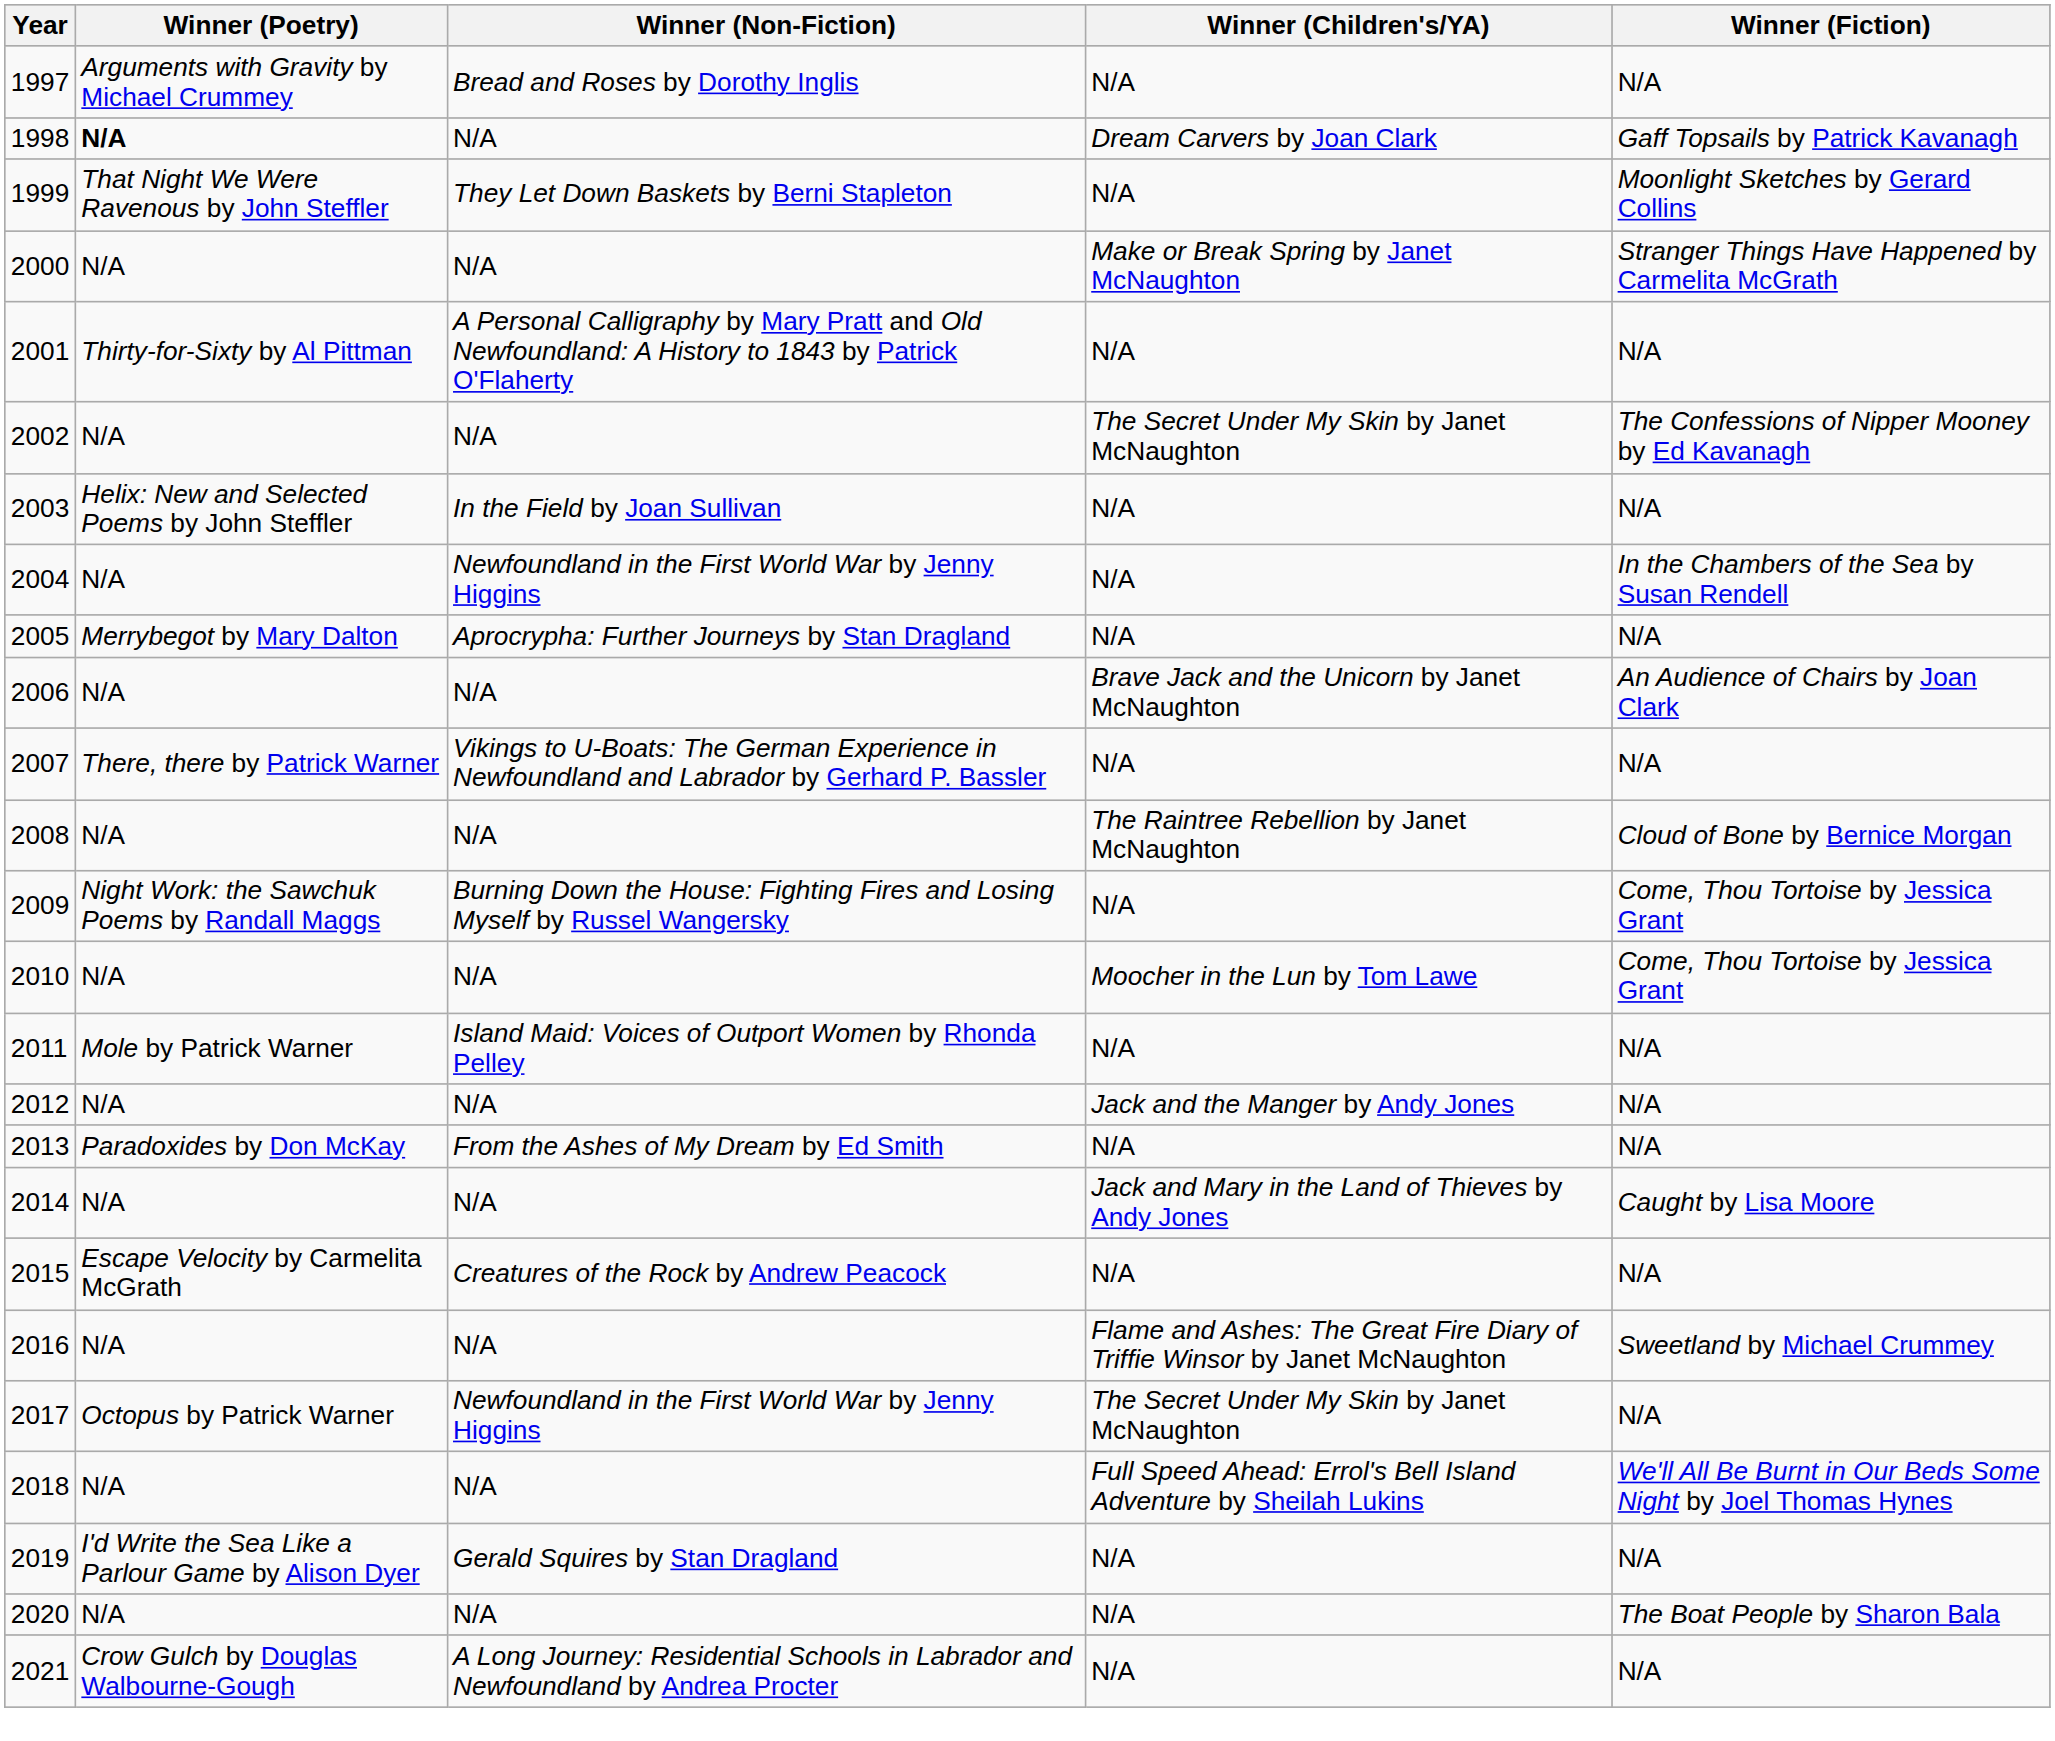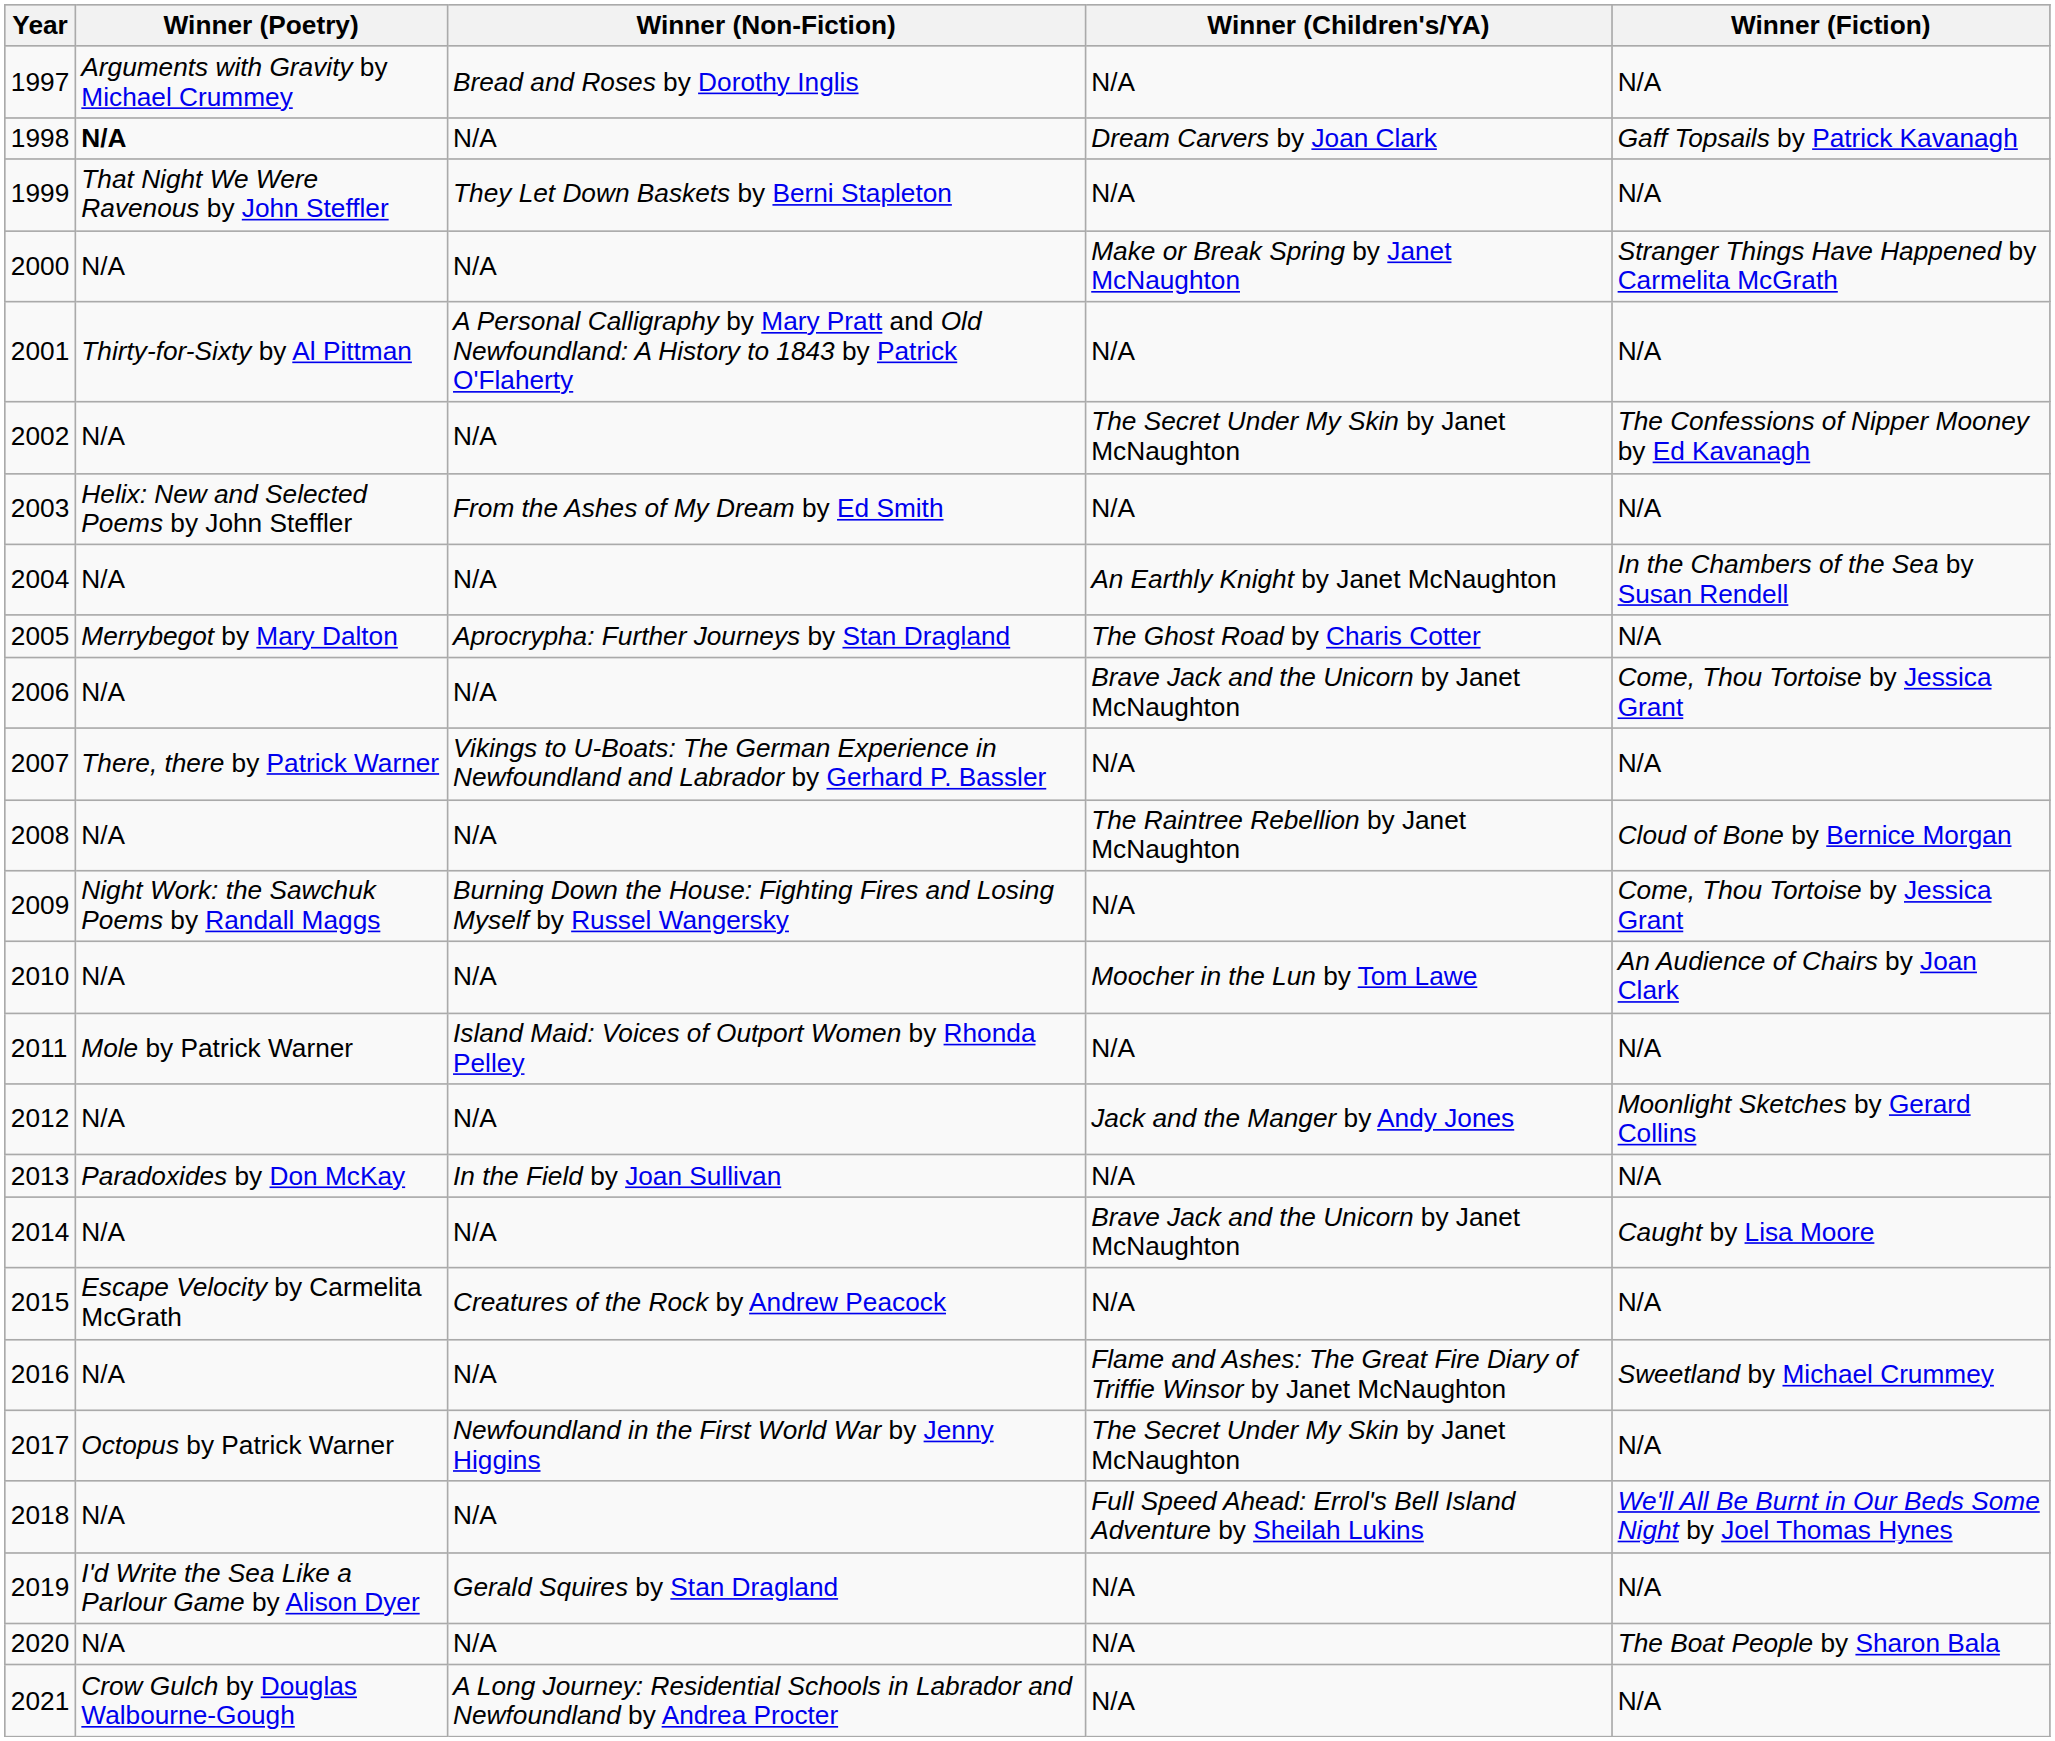1999 | Winner (Fiction): Moonlight Sketches by Gerard Collins -> N/A
2003 | Winner (Non-Fiction): In the Field by Joan Sullivan -> From the Ashes of My Dream by Ed Smith
2004 | Winner (Non-Fiction): Newfoundland in the First World War by Jenny Higgins -> N/A
2004 | Winner (Children's/YA): N/A -> An Earthly Knight by Janet McNaughton
2005 | Winner (Children's/YA): N/A -> The Ghost Road by Charis Cotter
2006 | Winner (Fiction): An Audience of Chairs by Joan Clark -> Come, Thou Tortoise by Jessica Grant
2010 | Winner (Fiction): Come, Thou Tortoise by Jessica Grant -> An Audience of Chairs by Joan Clark
2012 | Winner (Fiction): N/A -> Moonlight Sketches by Gerard Collins
2013 | Winner (Non-Fiction): From the Ashes of My Dream by Ed Smith -> In the Field by Joan Sullivan
2014 | Winner (Children's/YA): Jack and Mary in the Land of Thieves by Andy Jones -> Brave Jack and the Unicorn by Janet McNaughton
